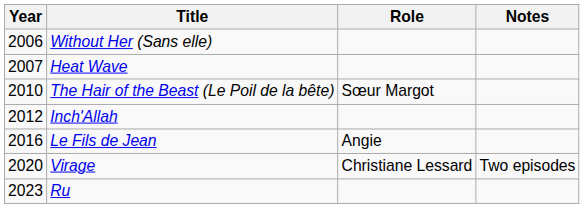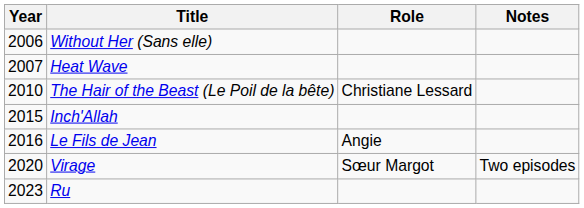The Hair of the Beast (Le Poil de la bête) | Role: Sœur Margot -> Christiane Lessard
Inch'Allah | Year: 2012 -> 2015
Virage | Role: Christiane Lessard -> Sœur Margot
